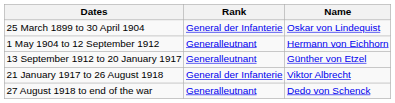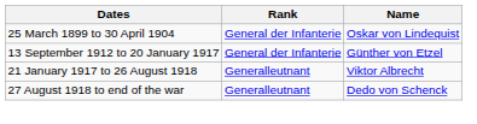- row: 1 May 1904 to 12 September 1912 | Generalleutnant | Hermann von Eichhorn
13 September 1912 to 20 January 1917 | Rank: Generalleutnant -> General der Infanterie
21 January 1917 to 26 August 1918 | Rank: General der Infanterie -> Generalleutnant
